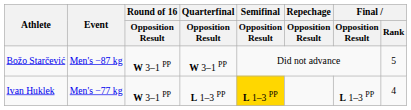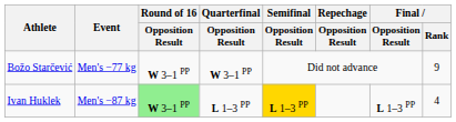Božo Starčević | Event: Men's −87 kg -> Men's −77 kg
Božo Starčević | Final / Rank: 5 -> 9
Ivan Huklek | Event: Men's −77 kg -> Men's −87 kg
Ivan Huklek | Round of 16 / Opposition Result: no background -> lightgreen background
